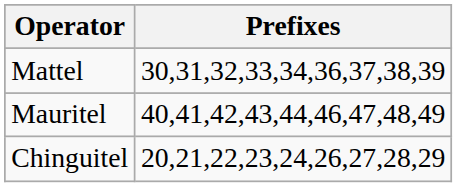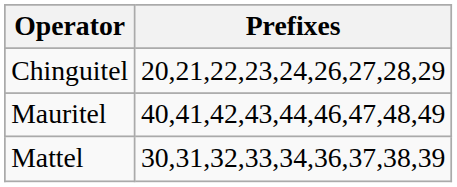rows swapped: Chinguitel <-> Mattel
